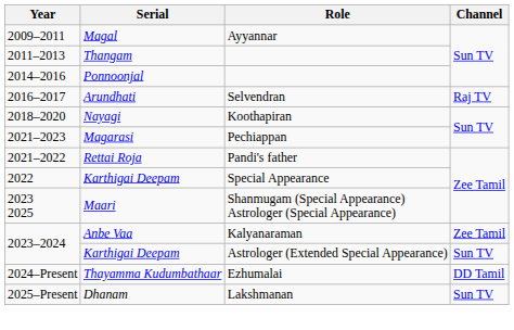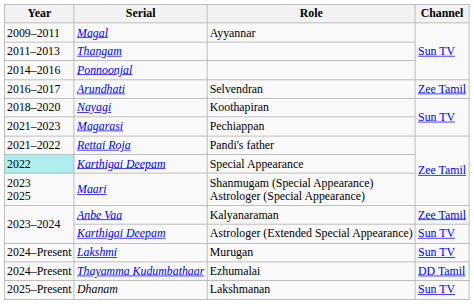Arundhati | Channel: Raj TV -> Zee Tamil
Karthigai Deepam / Special Appearance | Year: no background -> paleturquoise background
+ row: 2024–Present | Lakshmi | Murugan | Sun TV
